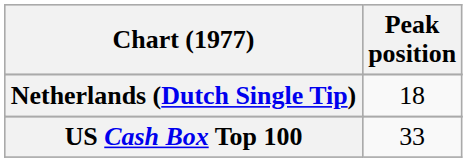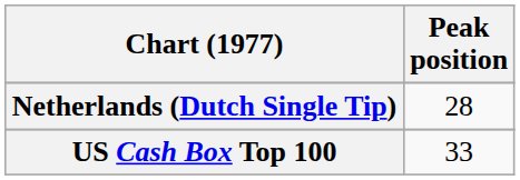Netherlands (Dutch Single Tip) | Peak position: 18 -> 28
